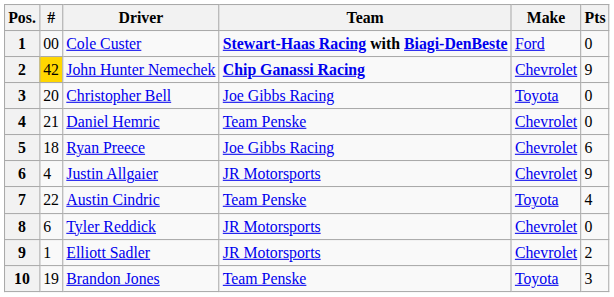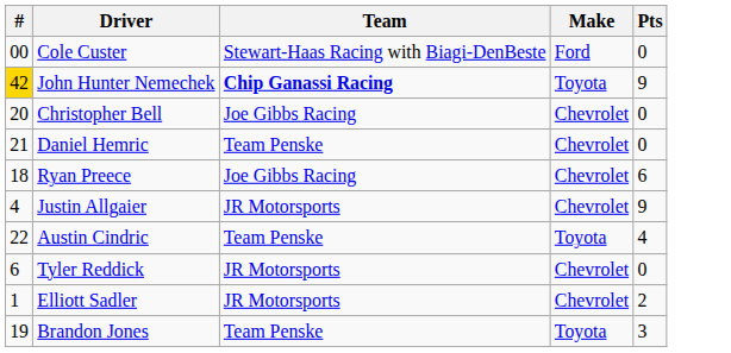- column: Pos. | 1 | 2 | 3 | 4 | 5 | 6 | 7 | 8 | 9 | 10
Cole Custer | Team: bold -> normal
John Hunter Nemechek | Make: Chevrolet -> Toyota
Christopher Bell | Make: Toyota -> Chevrolet
